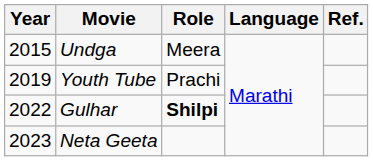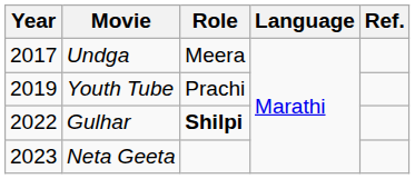Undga | Year: 2015 -> 2017
